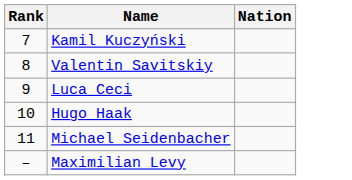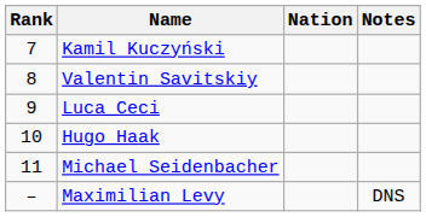+ column: Notes | DNS
